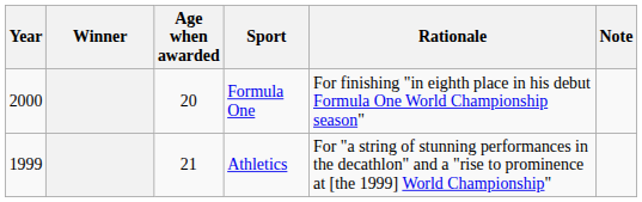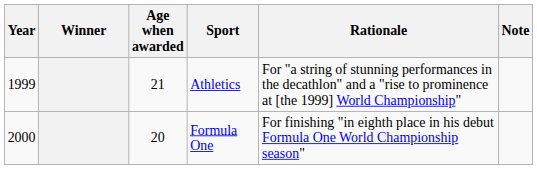rows swapped: Athletics <-> Formula One
